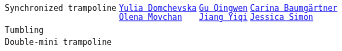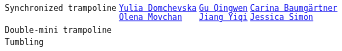rows swapped: Double-mini trampoline <-> Tumbling
